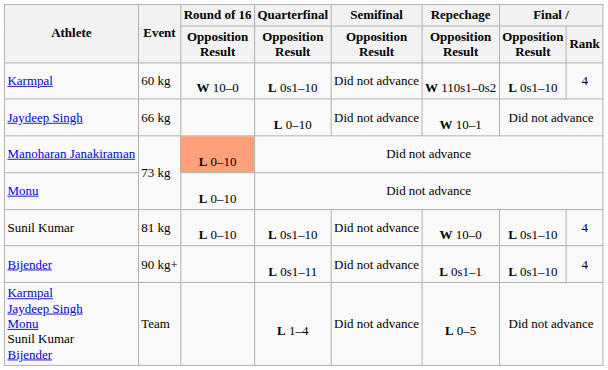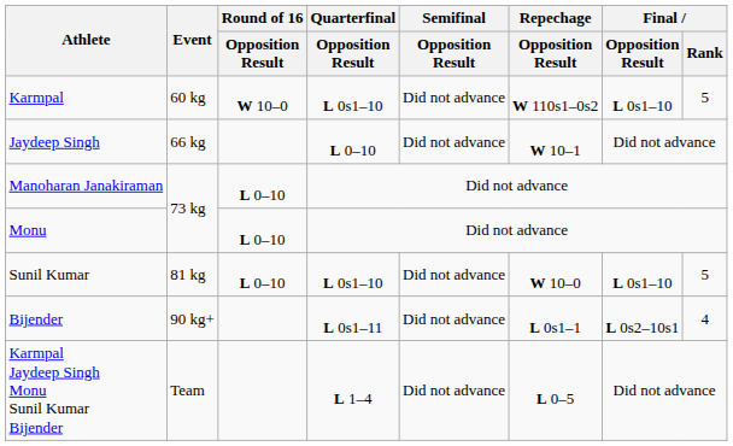Karmpal | Final / Rank: 4 -> 5
Manoharan Janakiraman | Round of 16 / Opposition Result: lightsalmon background -> no background
Sunil Kumar | Final / Rank: 4 -> 5
Bijender | Final / Opposition Result: L 0s1–10 -> L 0s2–10s1
